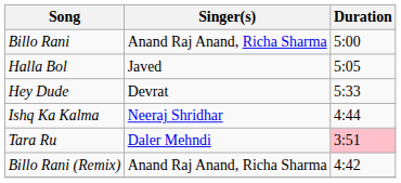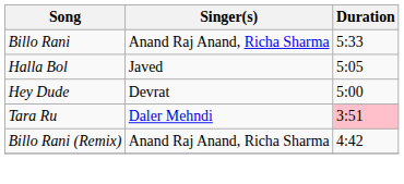Billo Rani | Duration: 5:00 -> 5:33
Hey Dude | Duration: 5:33 -> 5:00
- row: Ishq Ka Kalma | Neeraj Shridhar | 4:44
